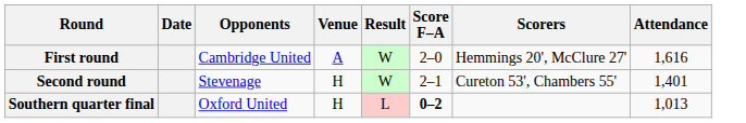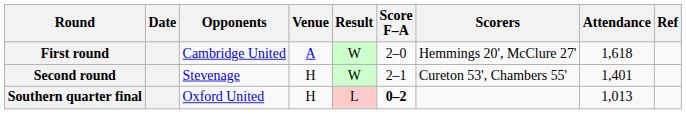+ column: Ref
First round | Attendance: 1,616 -> 1,618
